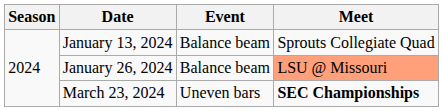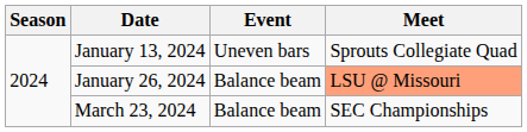January 13, 2024 | Event: Balance beam -> Uneven bars
March 23, 2024 | Event: Uneven bars -> Balance beam
March 23, 2024 | Meet: bold -> normal
